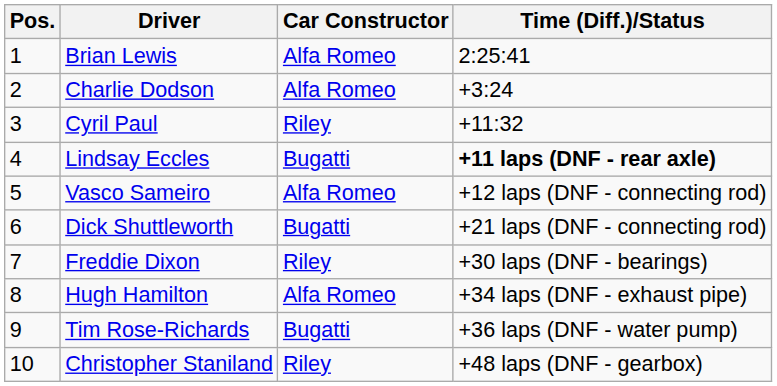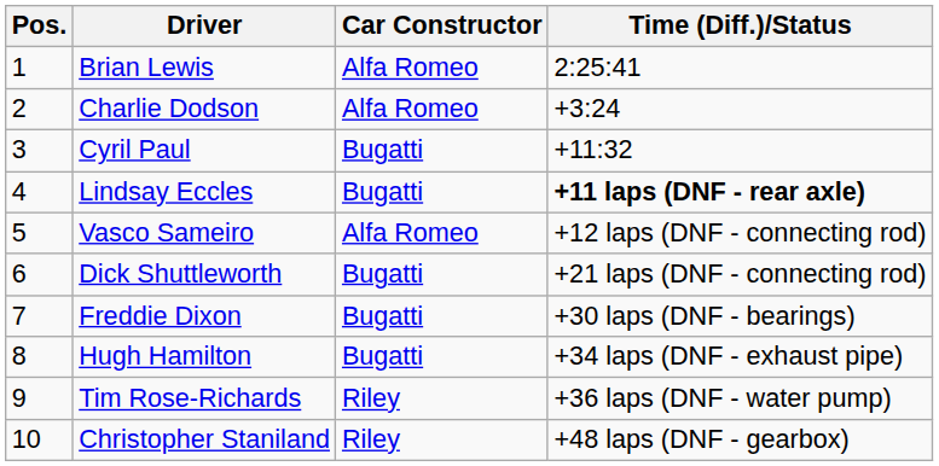Cyril Paul | Car Constructor: Riley -> Bugatti
Freddie Dixon | Car Constructor: Riley -> Bugatti
Hugh Hamilton | Car Constructor: Alfa Romeo -> Bugatti
Tim Rose-Richards | Car Constructor: Bugatti -> Riley
